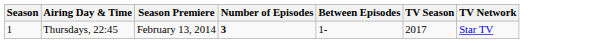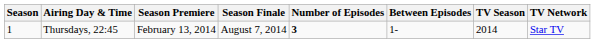+ column: Season Finale | August 7, 2014
Thursdays, 22:45 | TV Season: 2017 -> 2014
